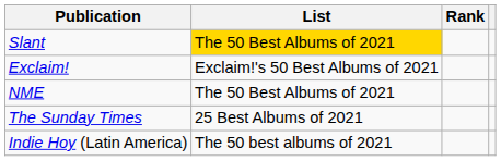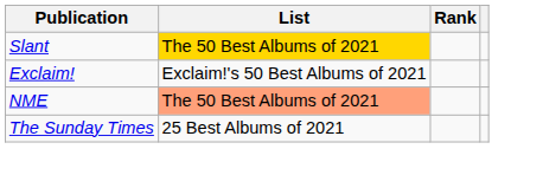NME | List: no background -> lightsalmon background
- row: Indie Hoy (Latin America) | The 50 best albums of 2021
